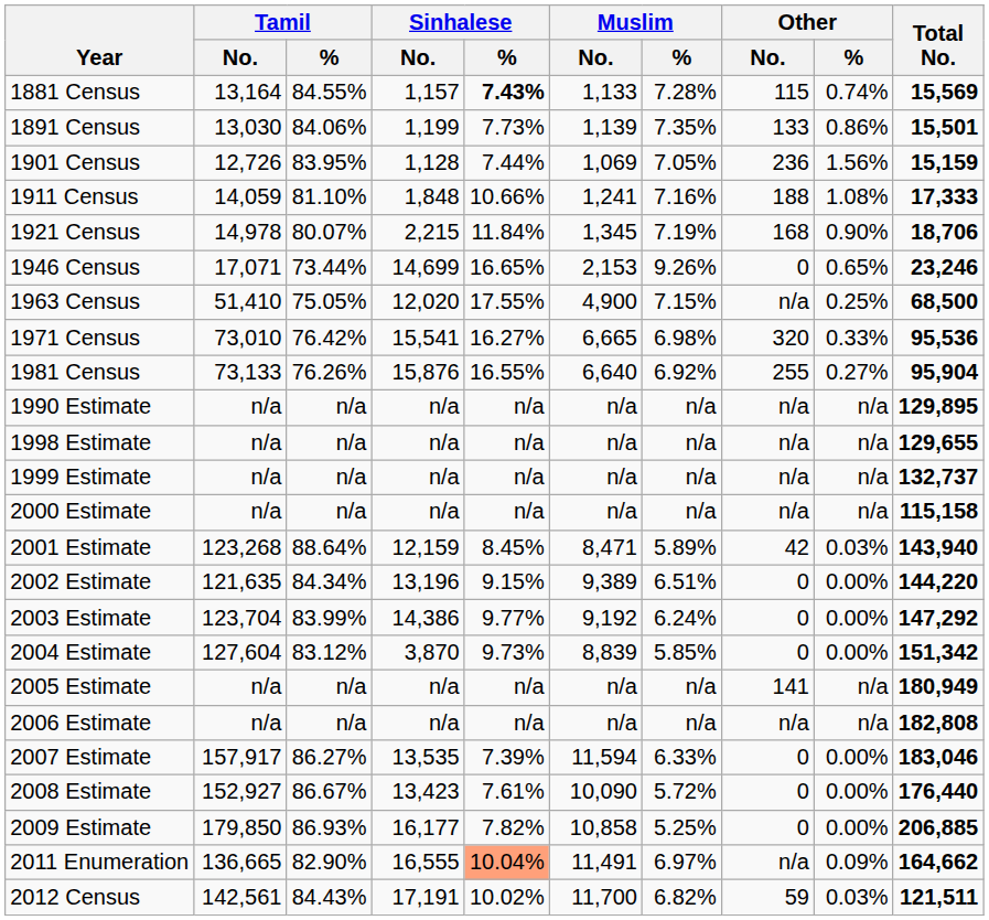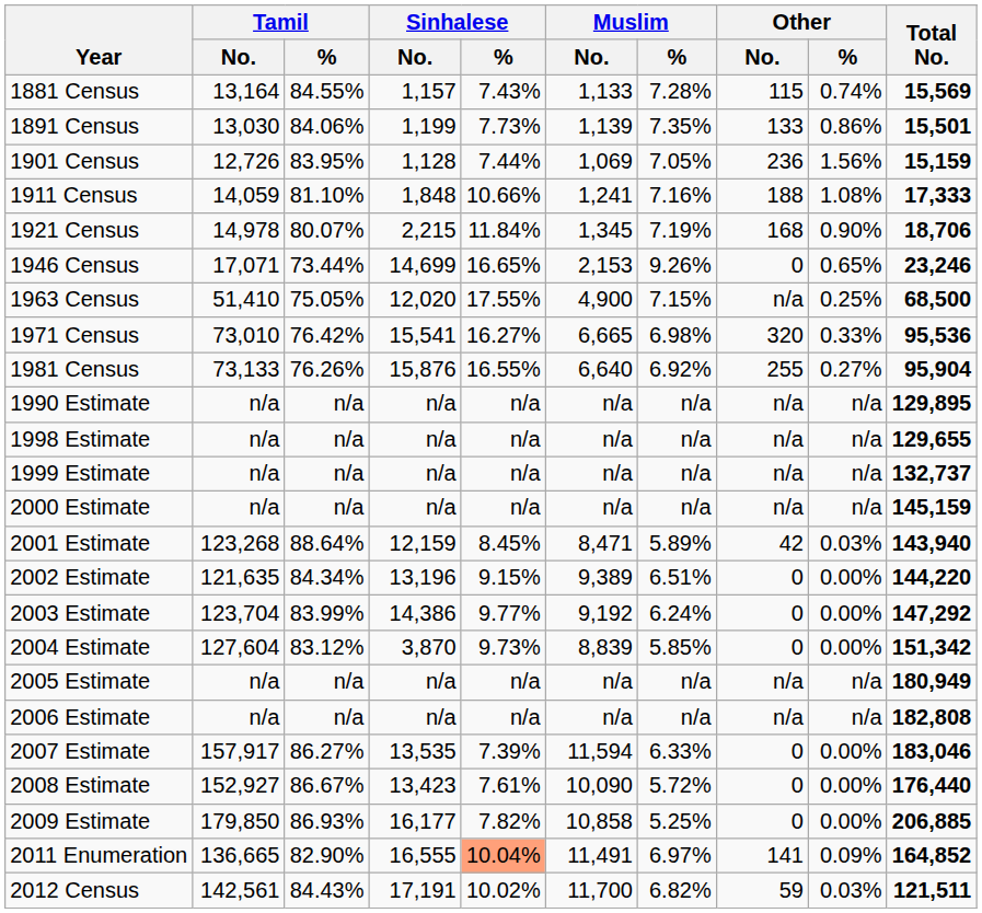1881 Census | Sinhalese / %: bold -> normal
2000 Estimate | Total No.: 115,158 -> 145,159
2005 Estimate | Other / No.: 141 -> n/a
2011 Enumeration | Other / No.: n/a -> 141
2011 Enumeration | Total No.: 164,662 -> 164,852
